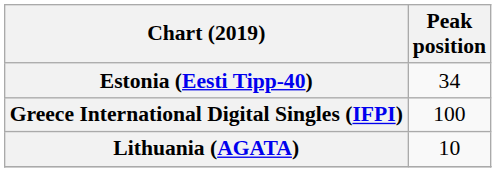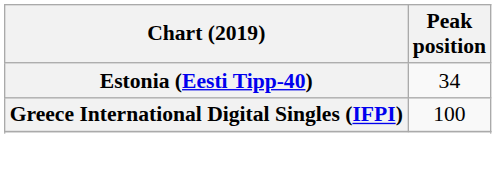- row: Lithuania (AGATA) | 10
